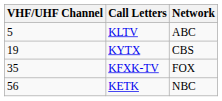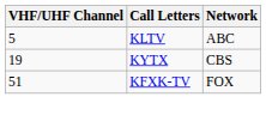KFXK-TV | VHF/UHF Channel: 35 -> 51
- row: 56 | KETK | NBC
